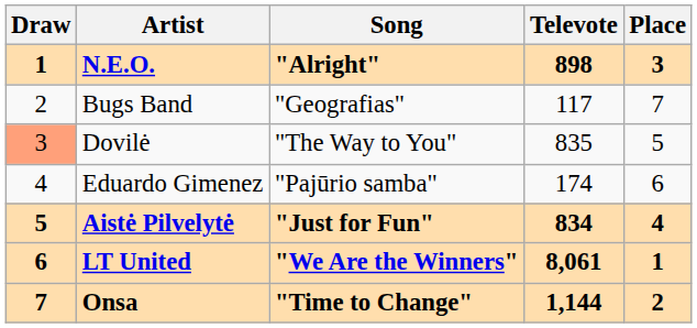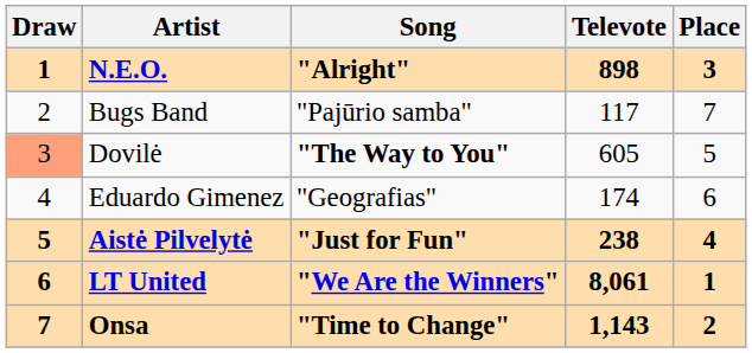Bugs Band | Song: "Geografias" -> "Pajūrio samba"
Dovilė | Song: normal -> bold
Dovilė | Televote: 835 -> 605
Eduardo Gimenez | Song: "Pajūrio samba" -> "Geografias"
Aistė Pilvelytė | Televote: 834 -> 238
Onsa | Televote: 1,144 -> 1,143
